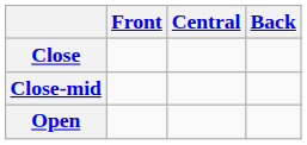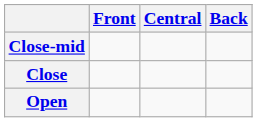rows swapped: Close <-> Close-mid
